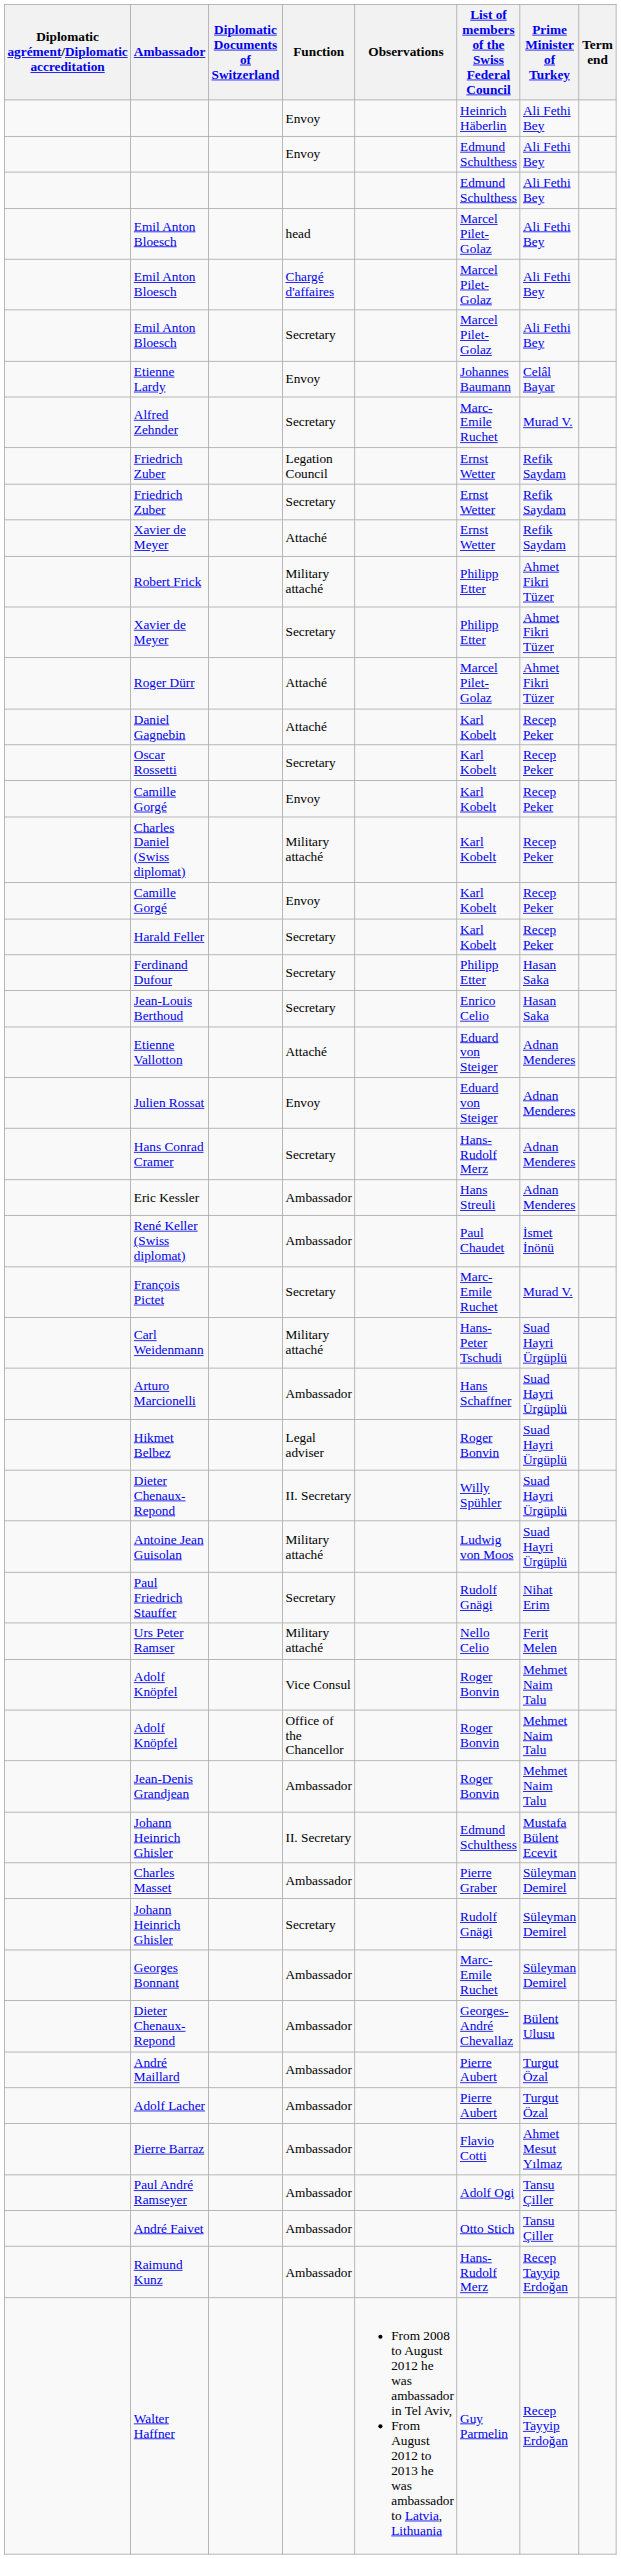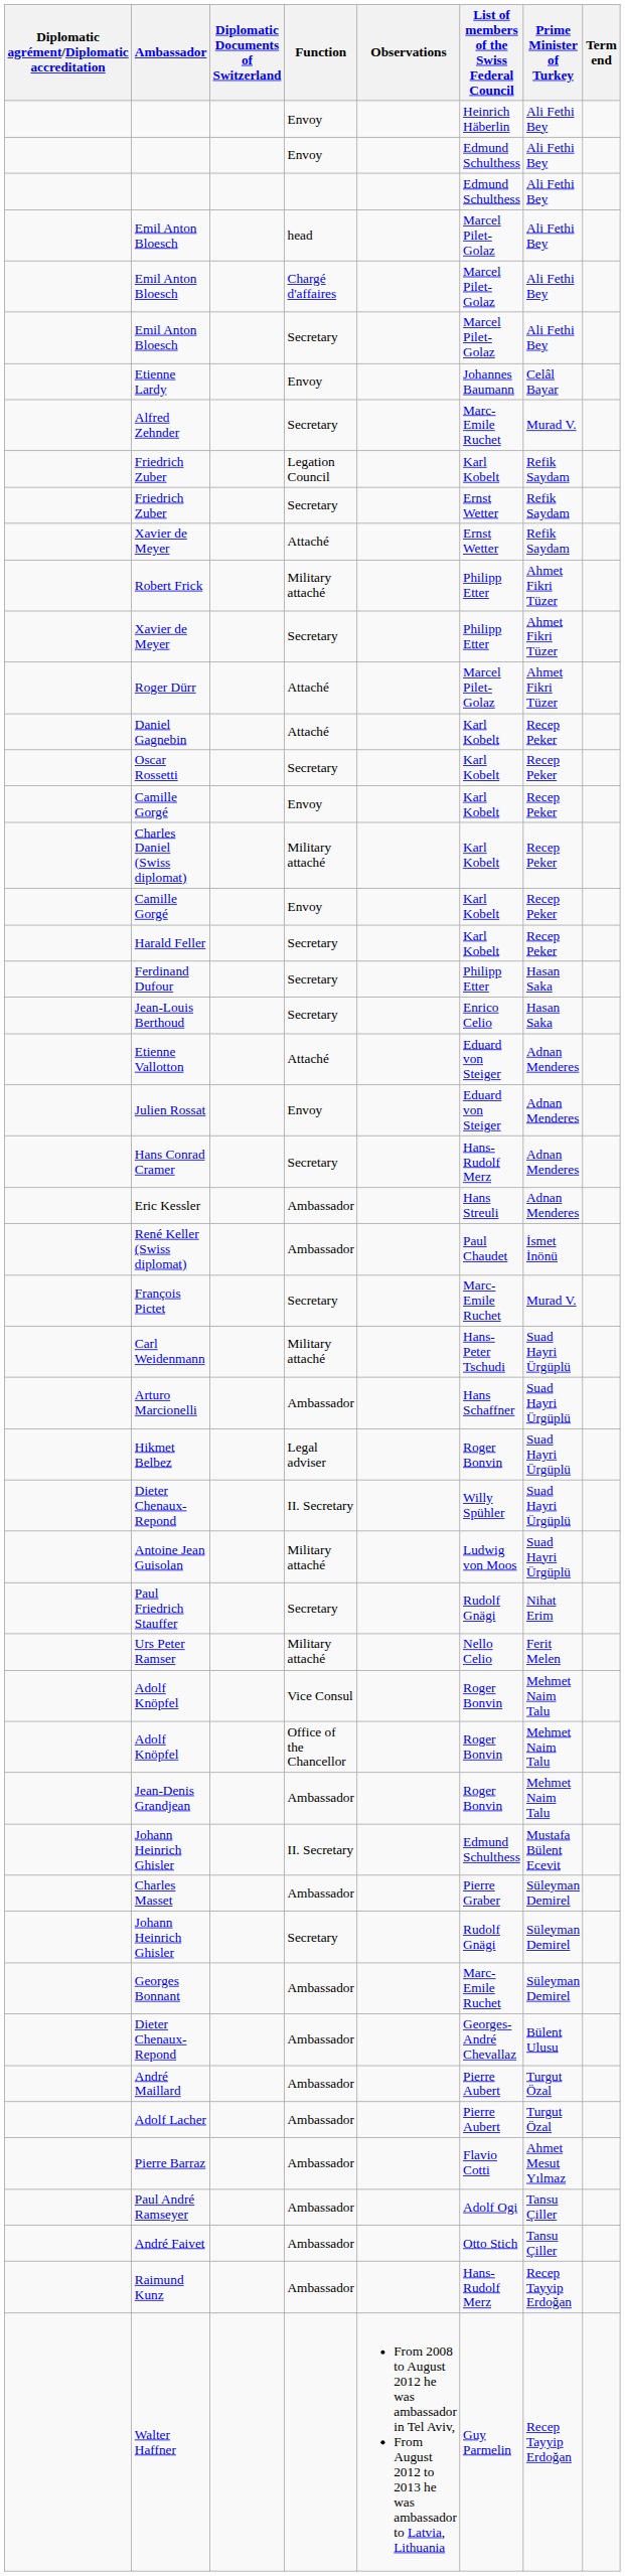Friedrich Zuber / Legation Council | List of members of the Swiss Federal Council: Ernst Wetter -> Karl Kobelt
